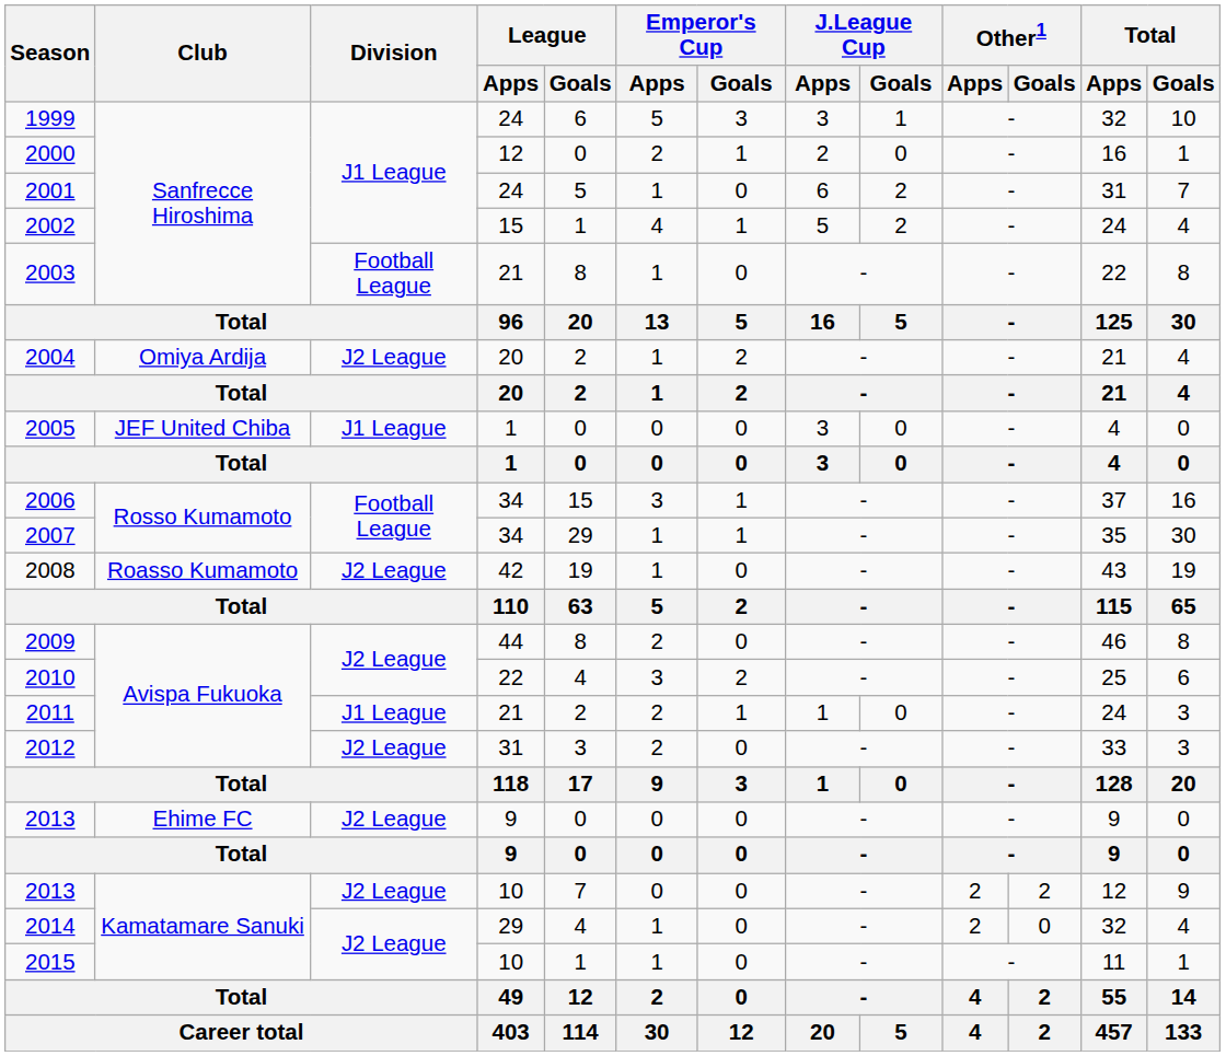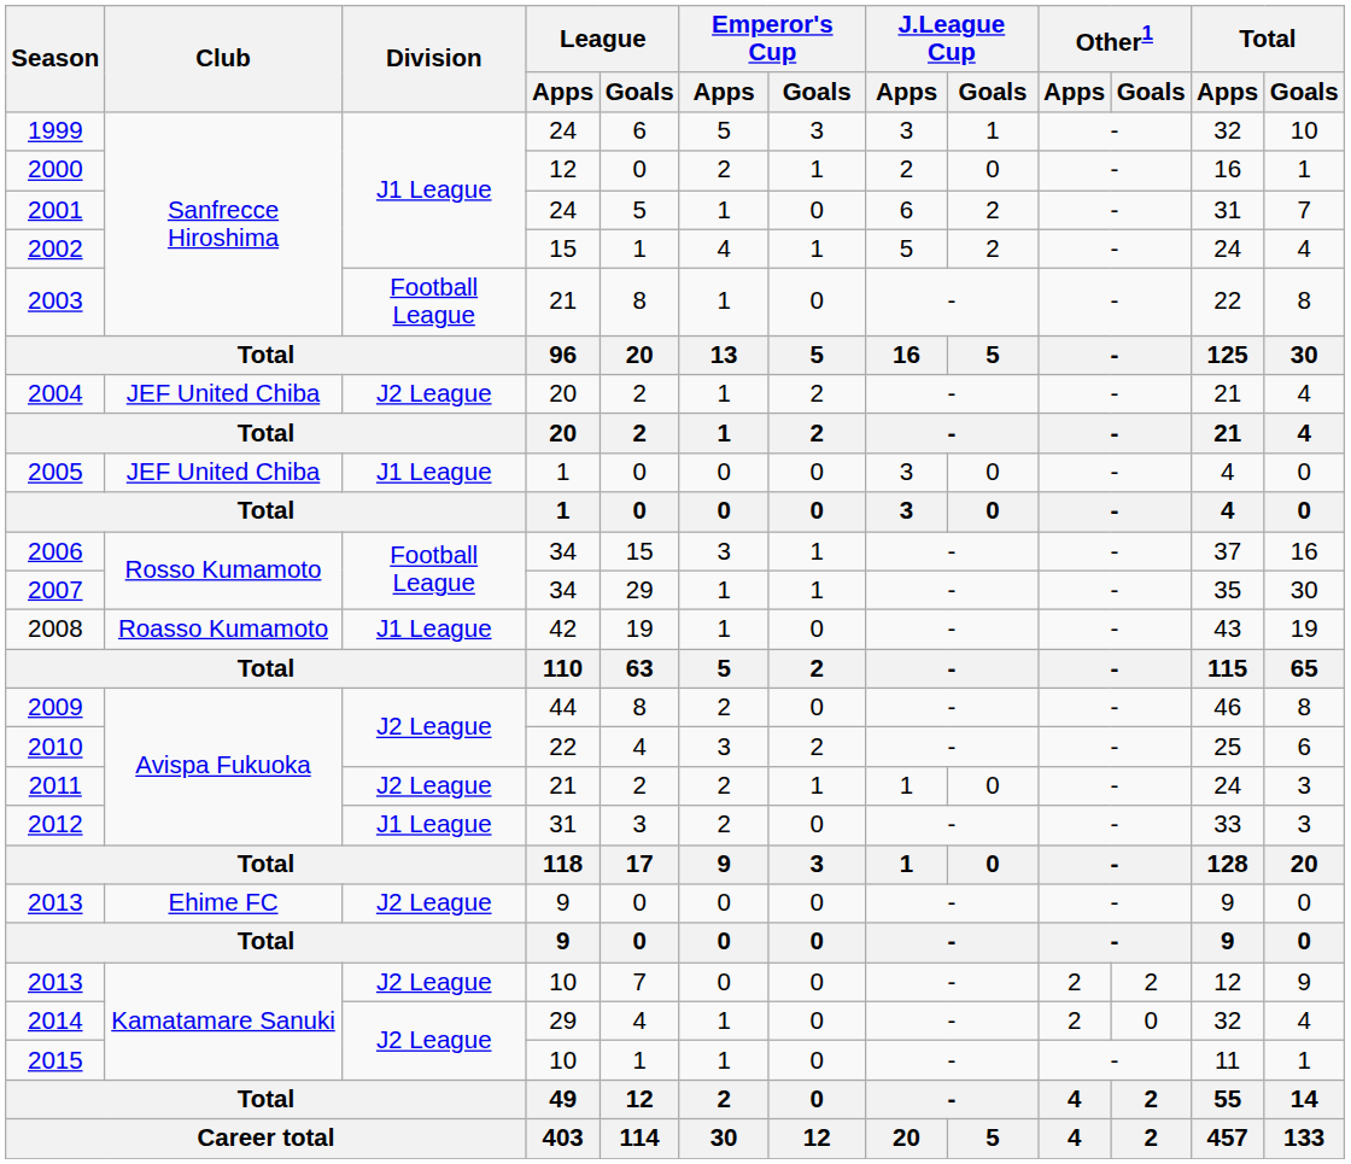2004 | Club: Omiya Ardija -> JEF United Chiba
2008 | Division: J2 League -> J1 League
2011 | Division: J1 League -> J2 League
2012 | Division: J2 League -> J1 League
